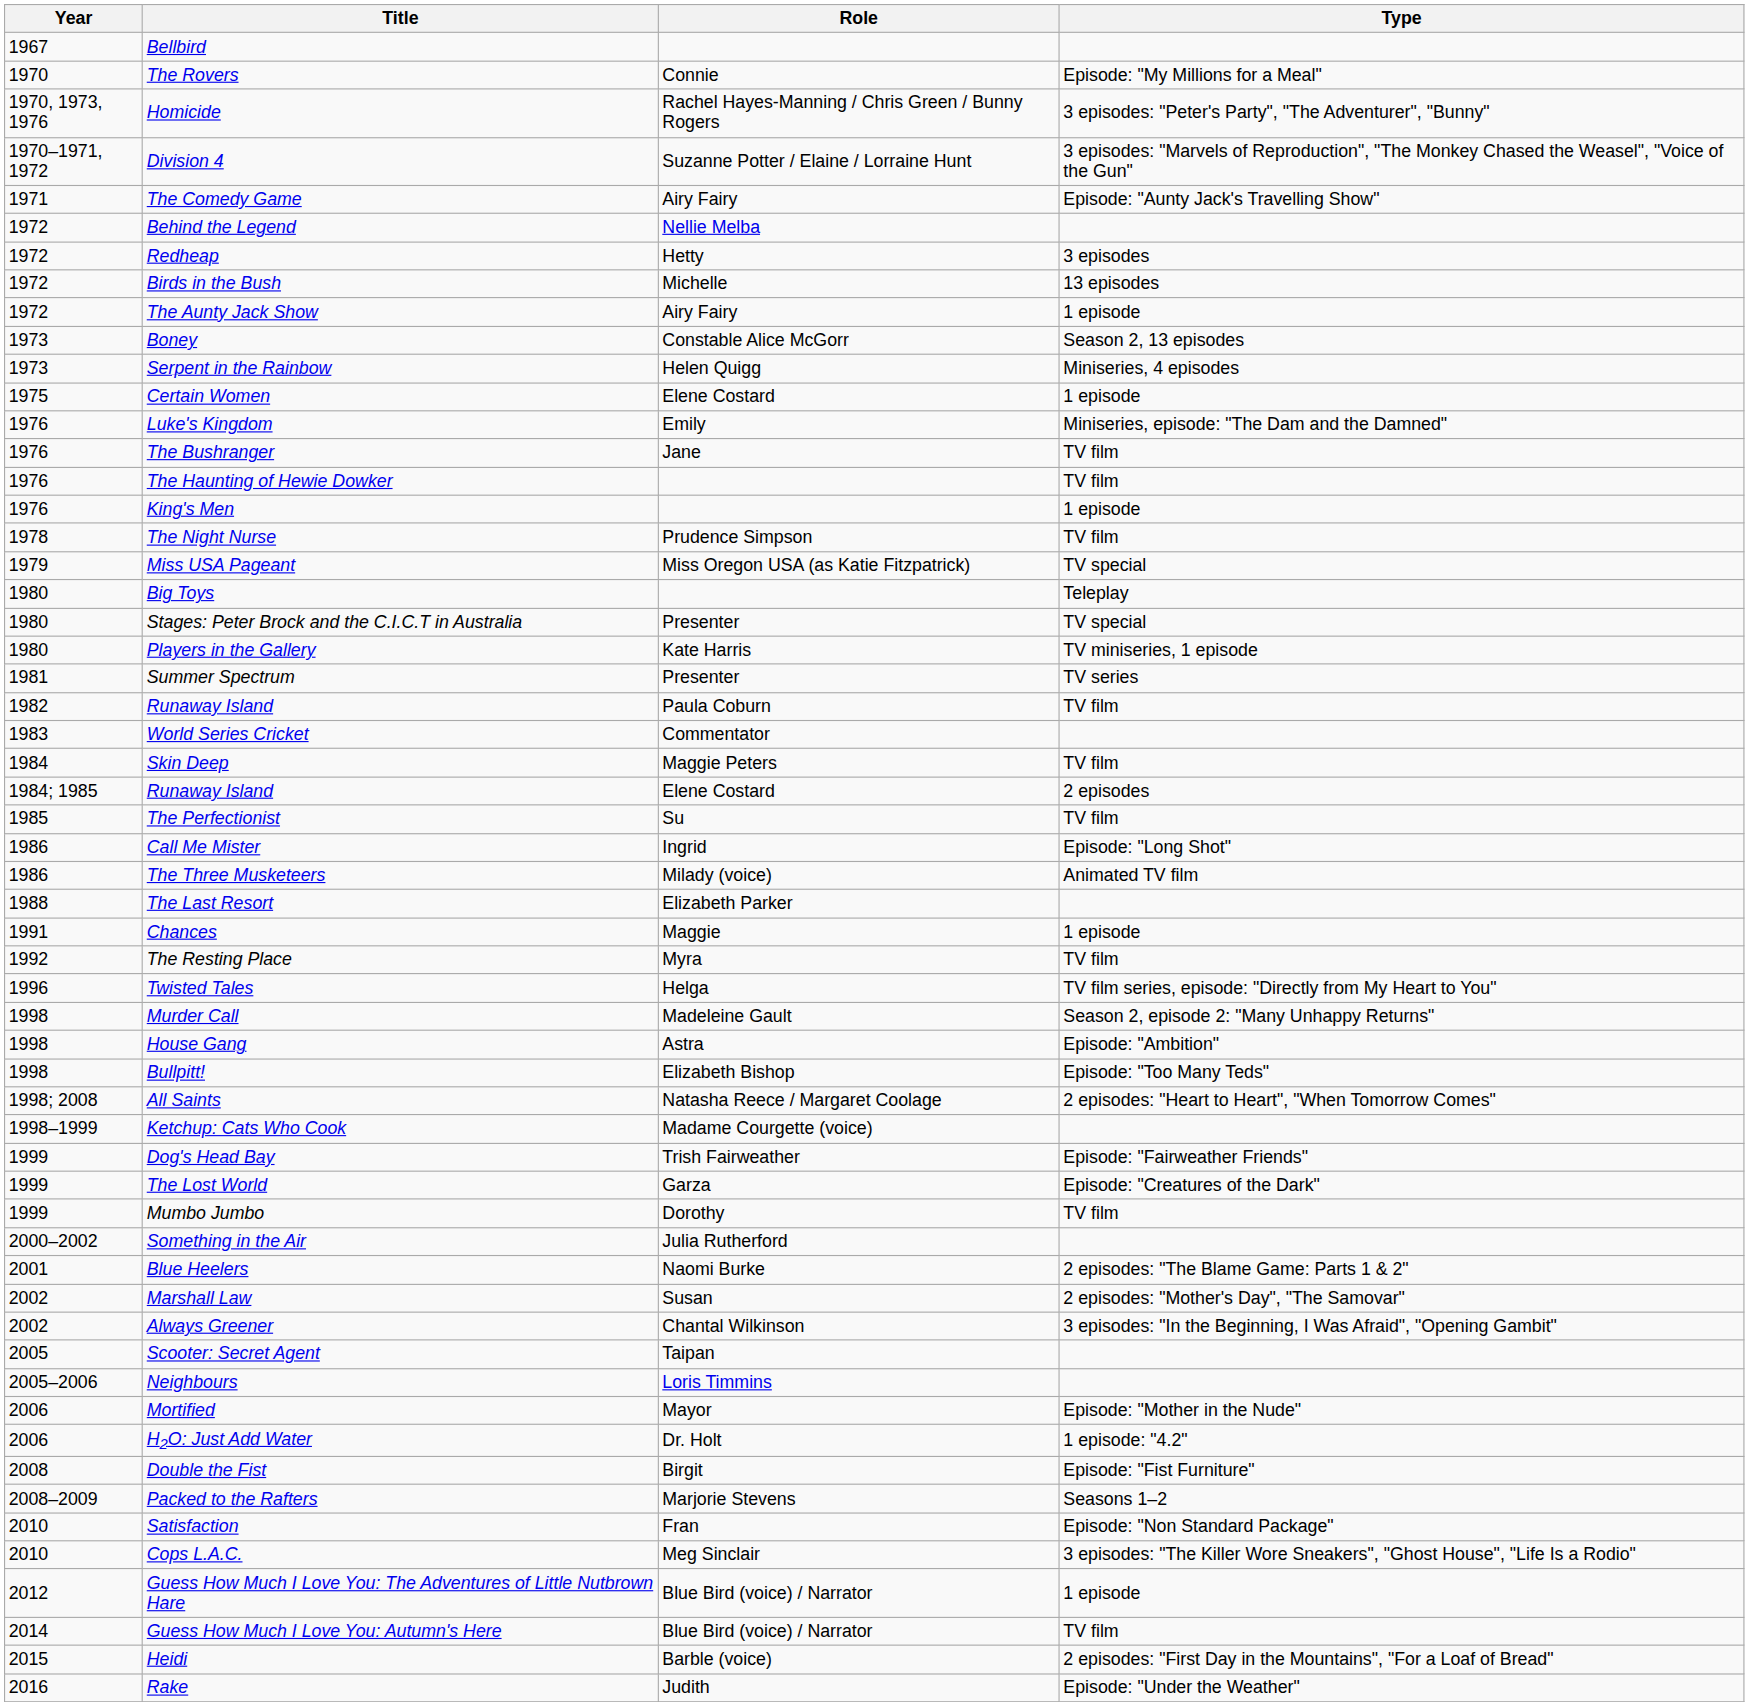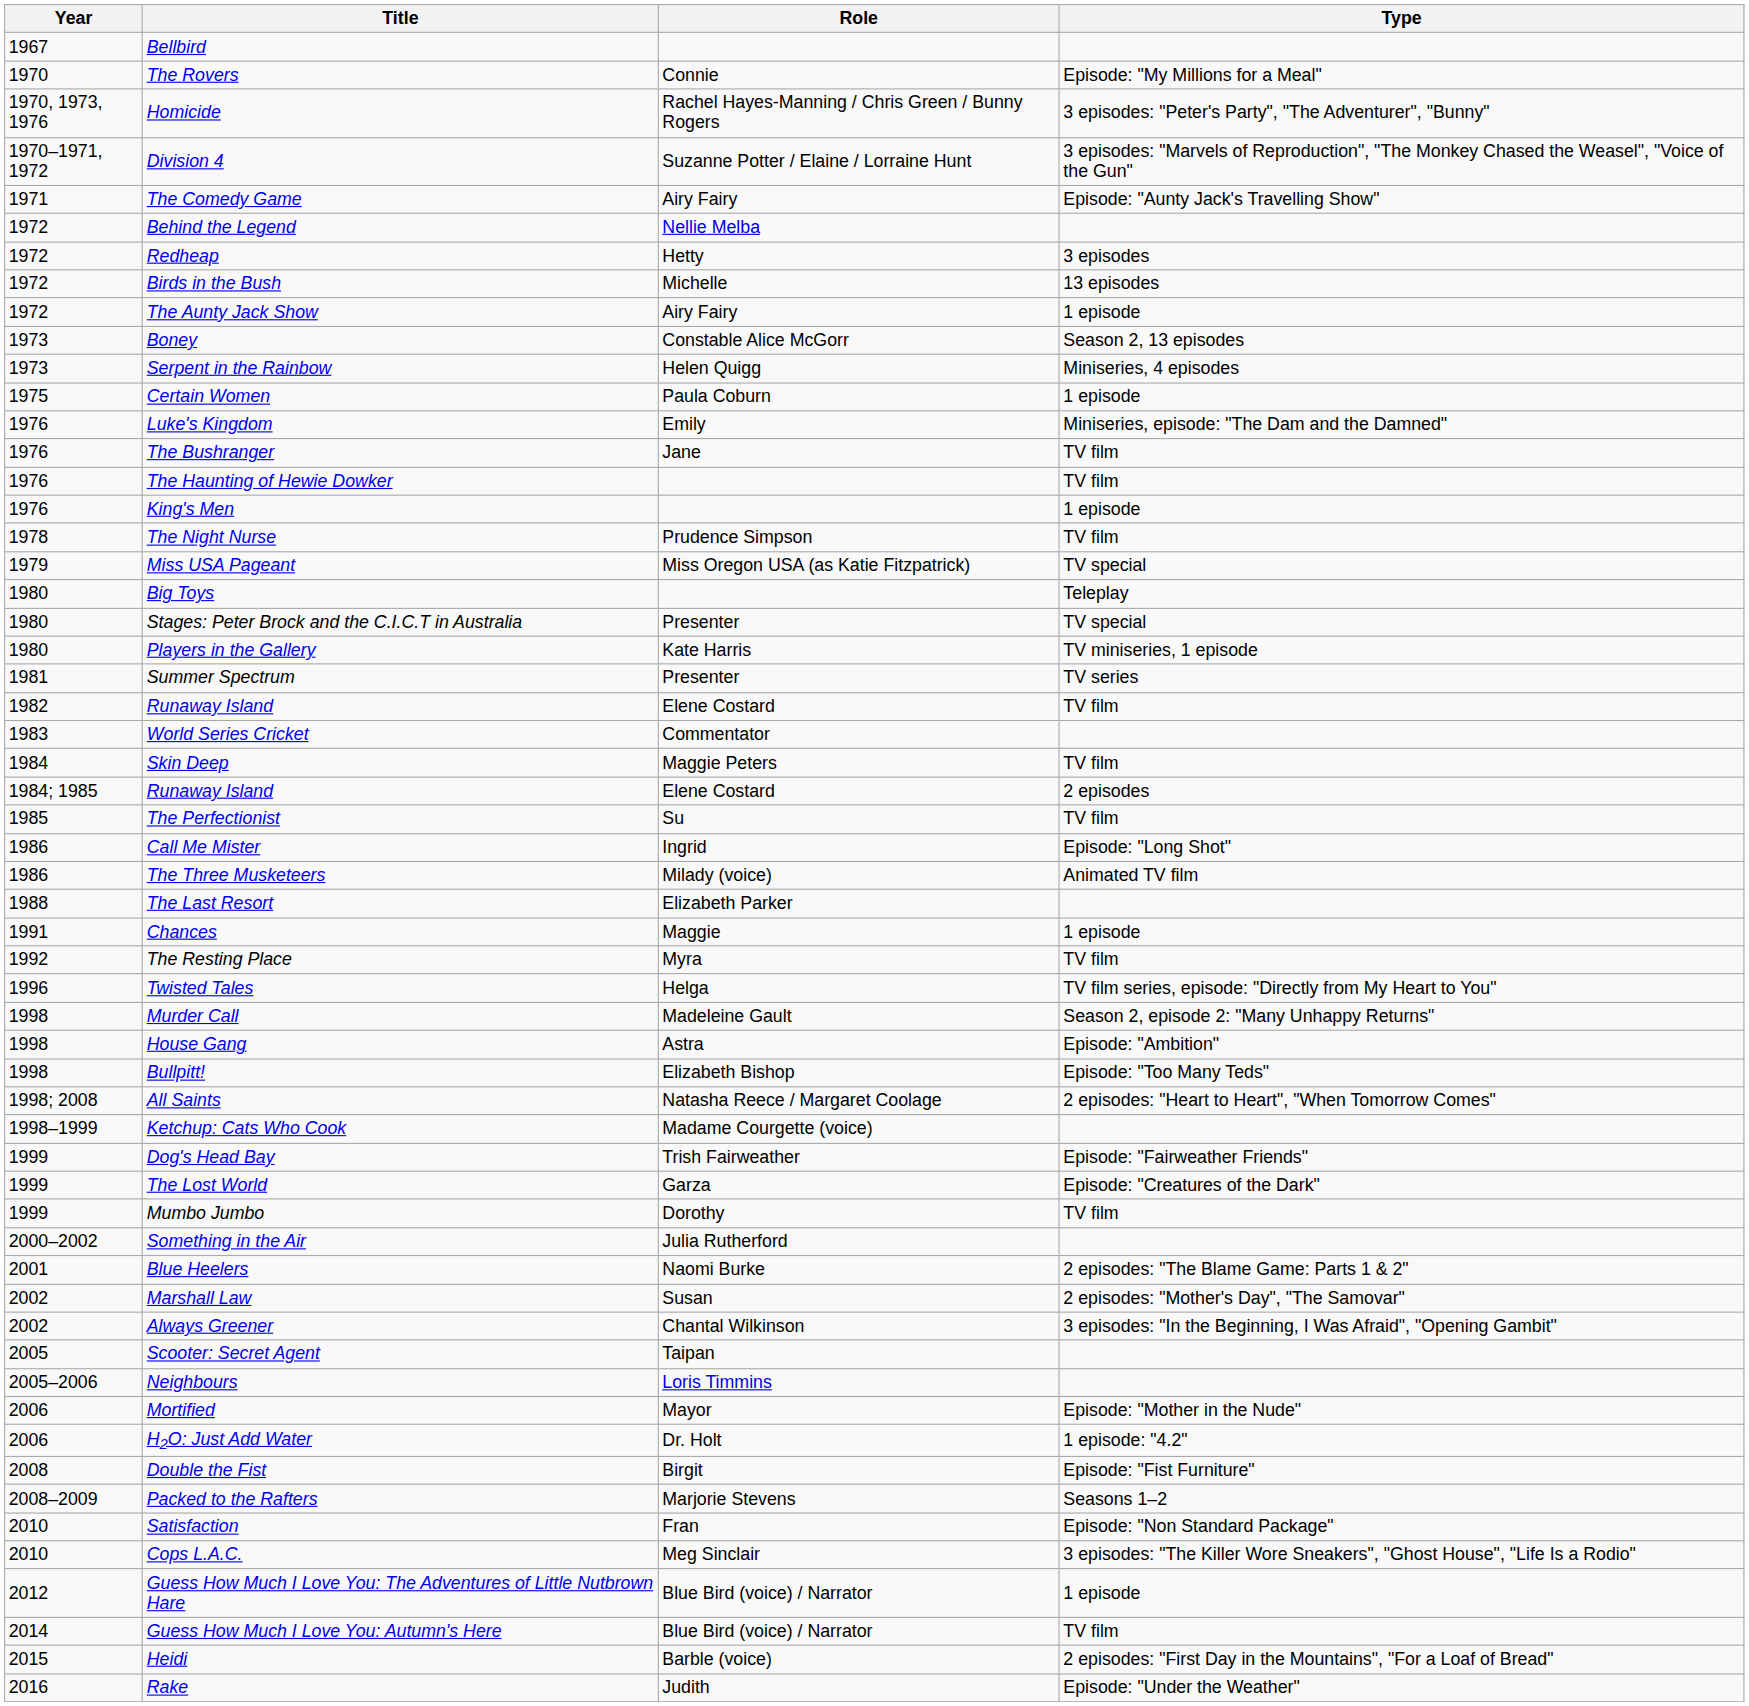Certain Women | Role: Elene Costard -> Paula Coburn
1982 / Runaway Island | Role: Paula Coburn -> Elene Costard
